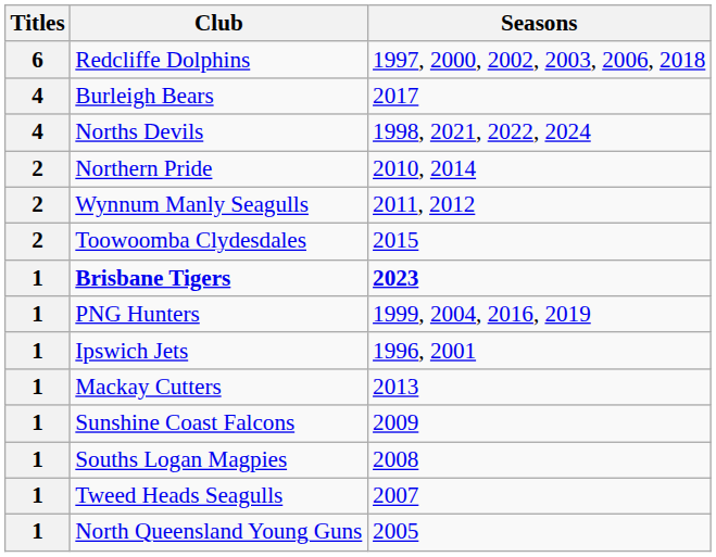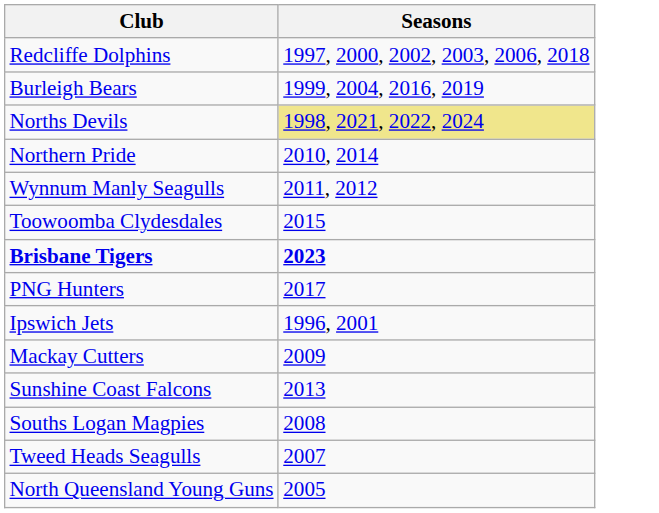- column: Titles | 6 | 4 | 4 | 2 | 2 | 2 | 1 | 1 | 1 | 1 | 1 | 1 | 1 | 1
Burleigh Bears | Seasons: 2017 -> 1999, 2004, 2016, 2019
Norths Devils | Seasons: no background -> khaki background
PNG Hunters | Seasons: 1999, 2004, 2016, 2019 -> 2017
Mackay Cutters | Seasons: 2013 -> 2009
Sunshine Coast Falcons | Seasons: 2009 -> 2013
